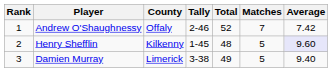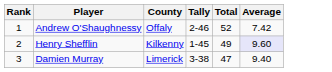- column: Matches | 7 | 5 | 5
Henry Shefflin | Total: 48 -> 49
Damien Murray | Total: 49 -> 47
